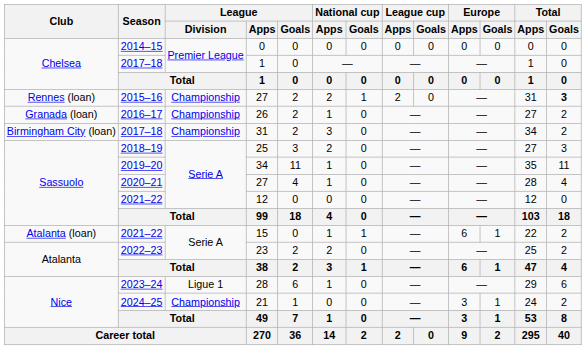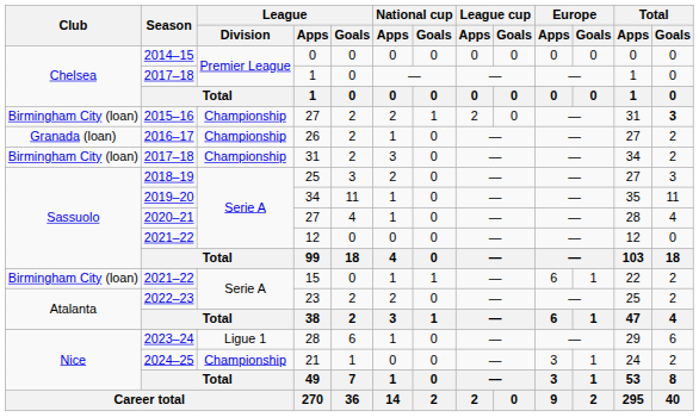2015–16 / 27 | Club: Rennes (loan) -> Birmingham City (loan)
15 | Club: Atalanta (loan) -> Birmingham City (loan)
